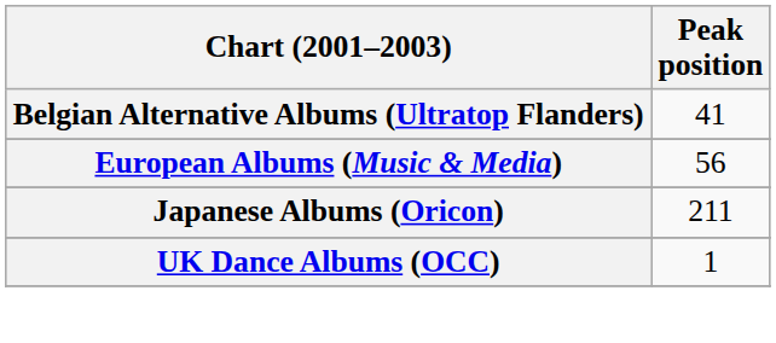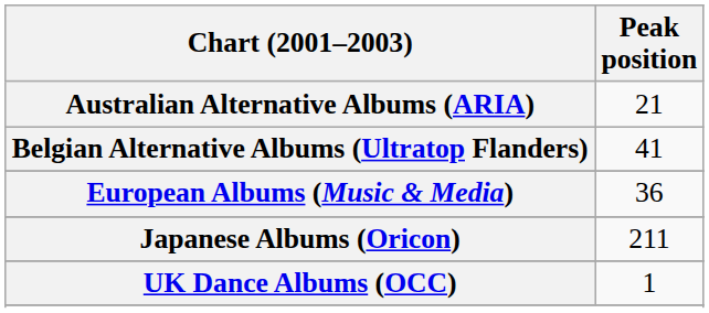+ row: Australian Alternative Albums (ARIA) | 21
European Albums (Music & Media) | Peak position: 56 -> 36
